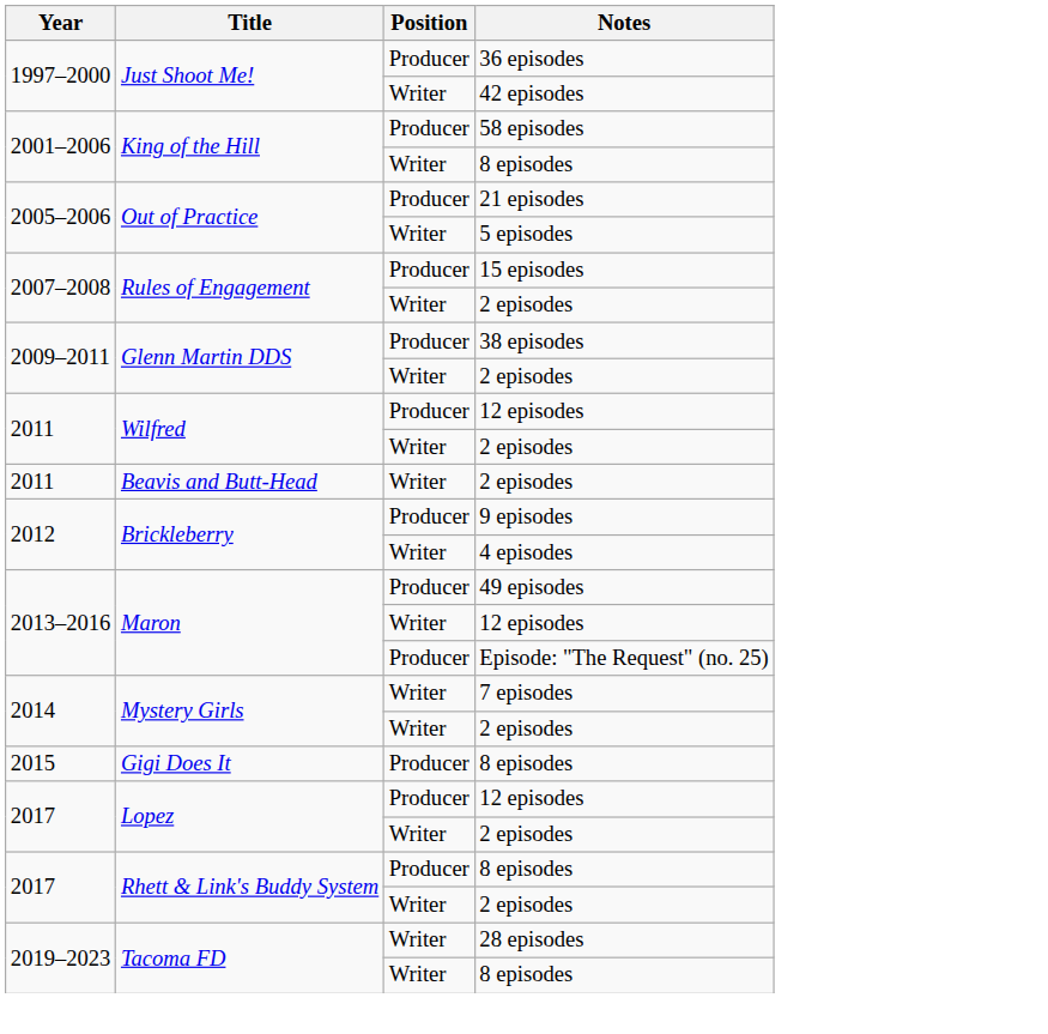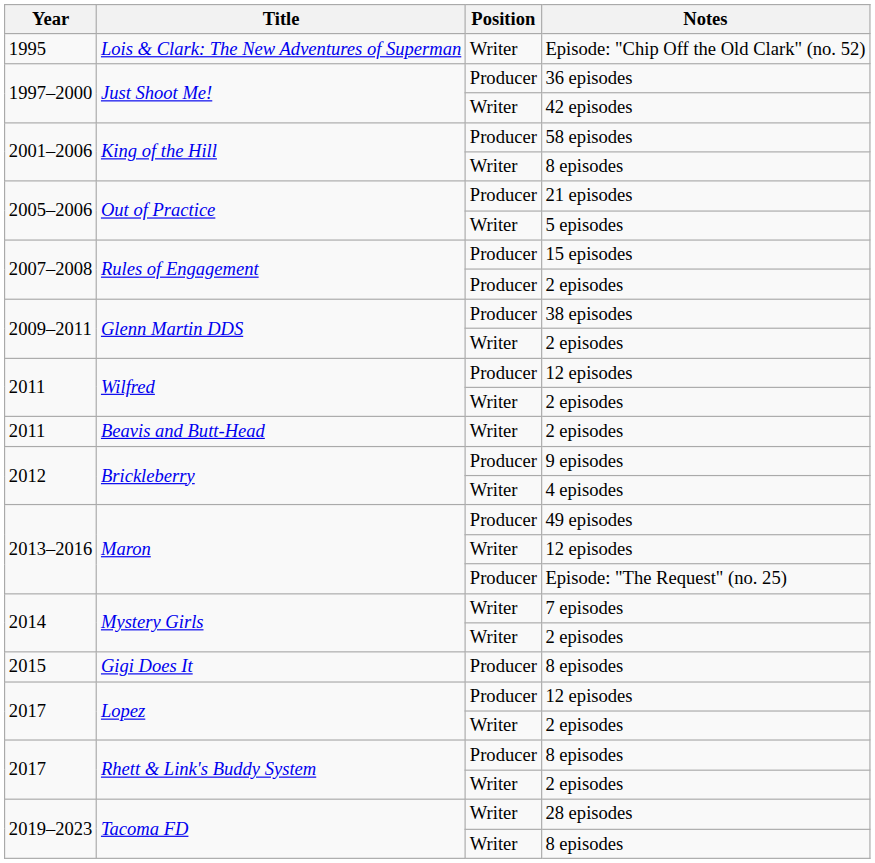+ row: 1995 | Lois & Clark: The New Adventures of Superman | Writer | Episode: "Chip Off the Old Clark" (no. 52)
Rules of Engagement / 2 episodes | Position: Writer -> Producer
